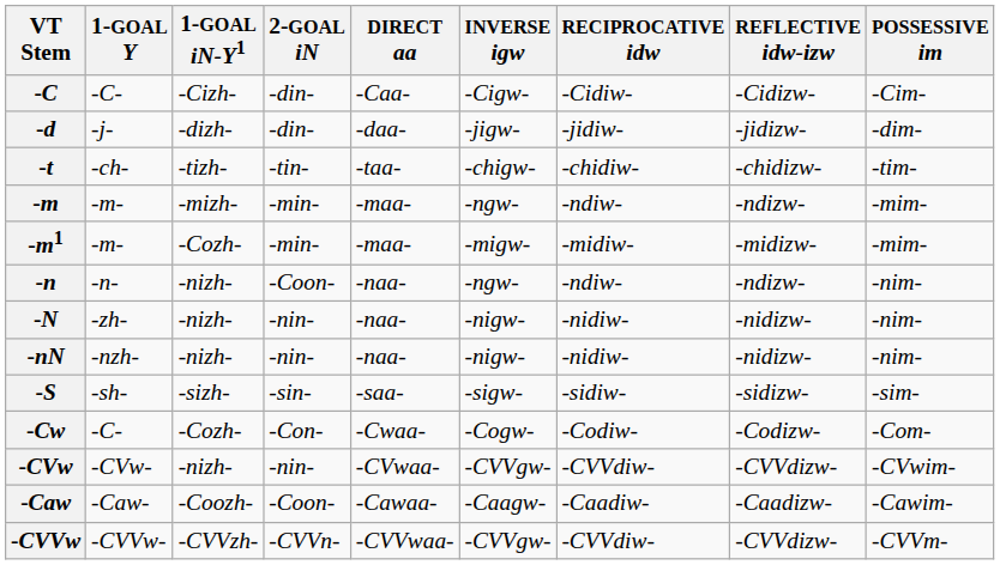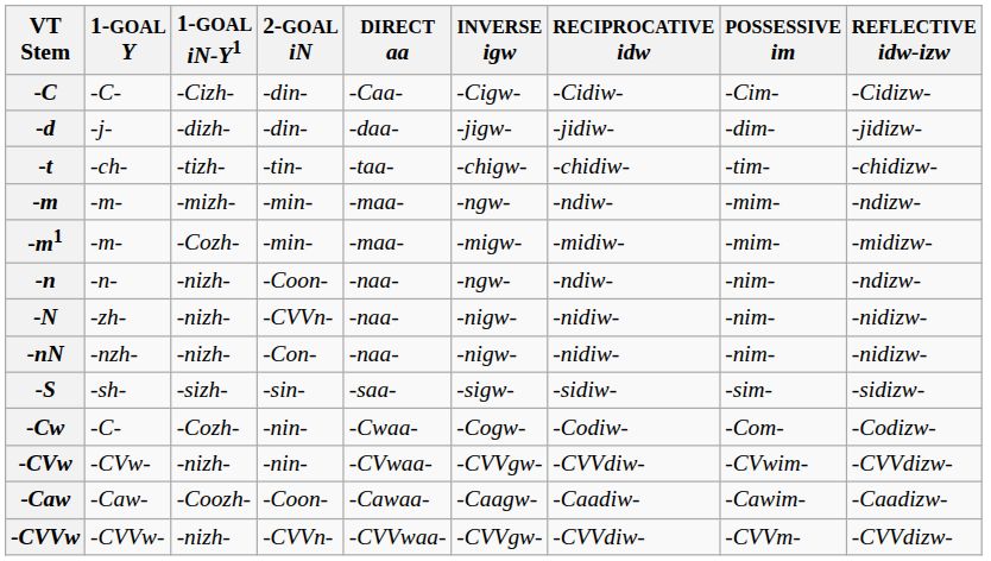columns swapped: REFLECTIVE idw-izw <-> POSSESSIVE im
-N | 2-GOAL iN: -nin- -> -CVVn-
-nN | 2-GOAL iN: -nin- -> -Con-
-Cw | 2-GOAL iN: -Con- -> -nin-
-CVVw | 1-GOAL iN-Y1: -CVVzh- -> -nizh-
